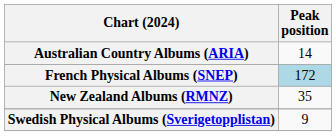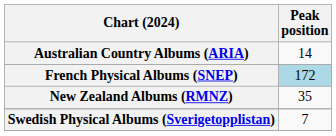Swedish Physical Albums (Sverigetopplistan) | Peak position: 9 -> 7
